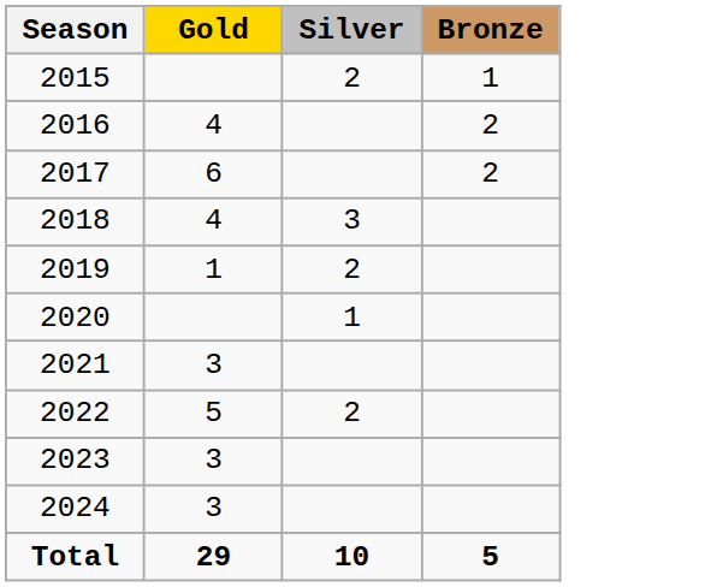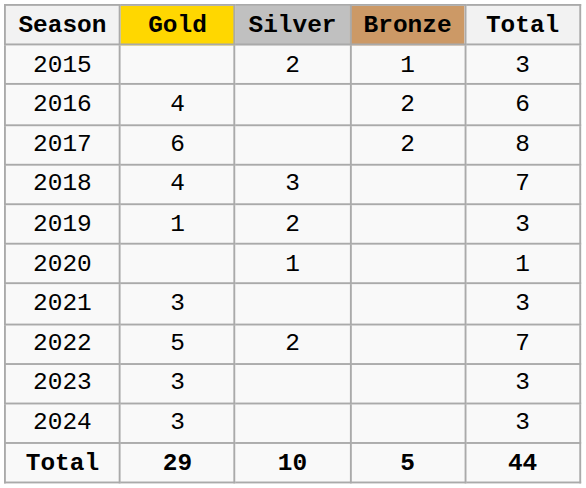+ column: Total | 3 | 6 | 8 | 7 | 3 | 1 | 3 | 7 | 3 | 3 | 44
